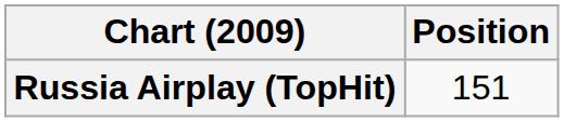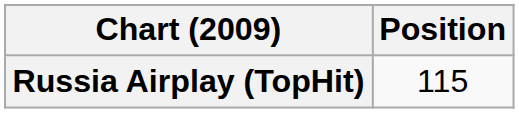Russia Airplay (TopHit) | Position: 151 -> 115
